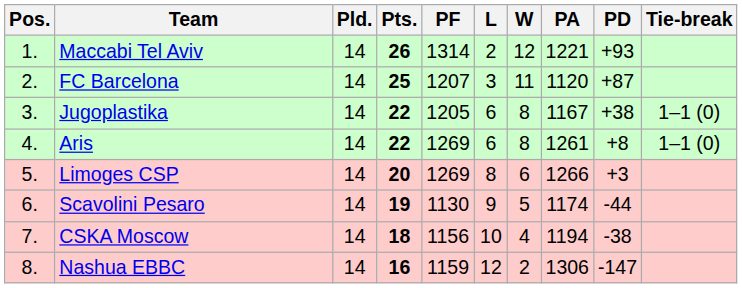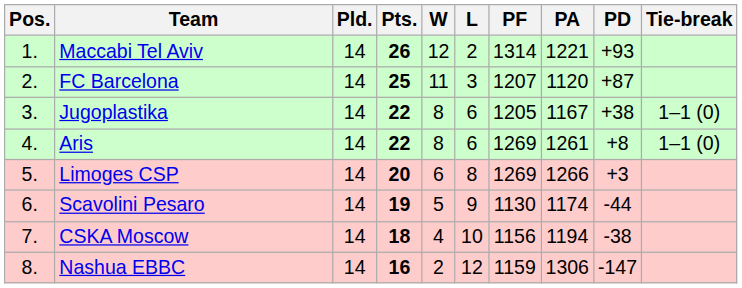columns swapped: W <-> PF
